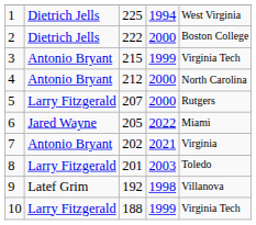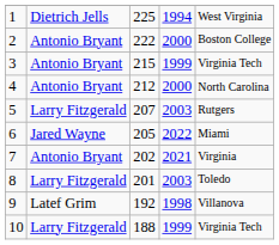2 | column 2: Dietrich Jells -> Antonio Bryant
5 | column 4: 2000 -> 2003
